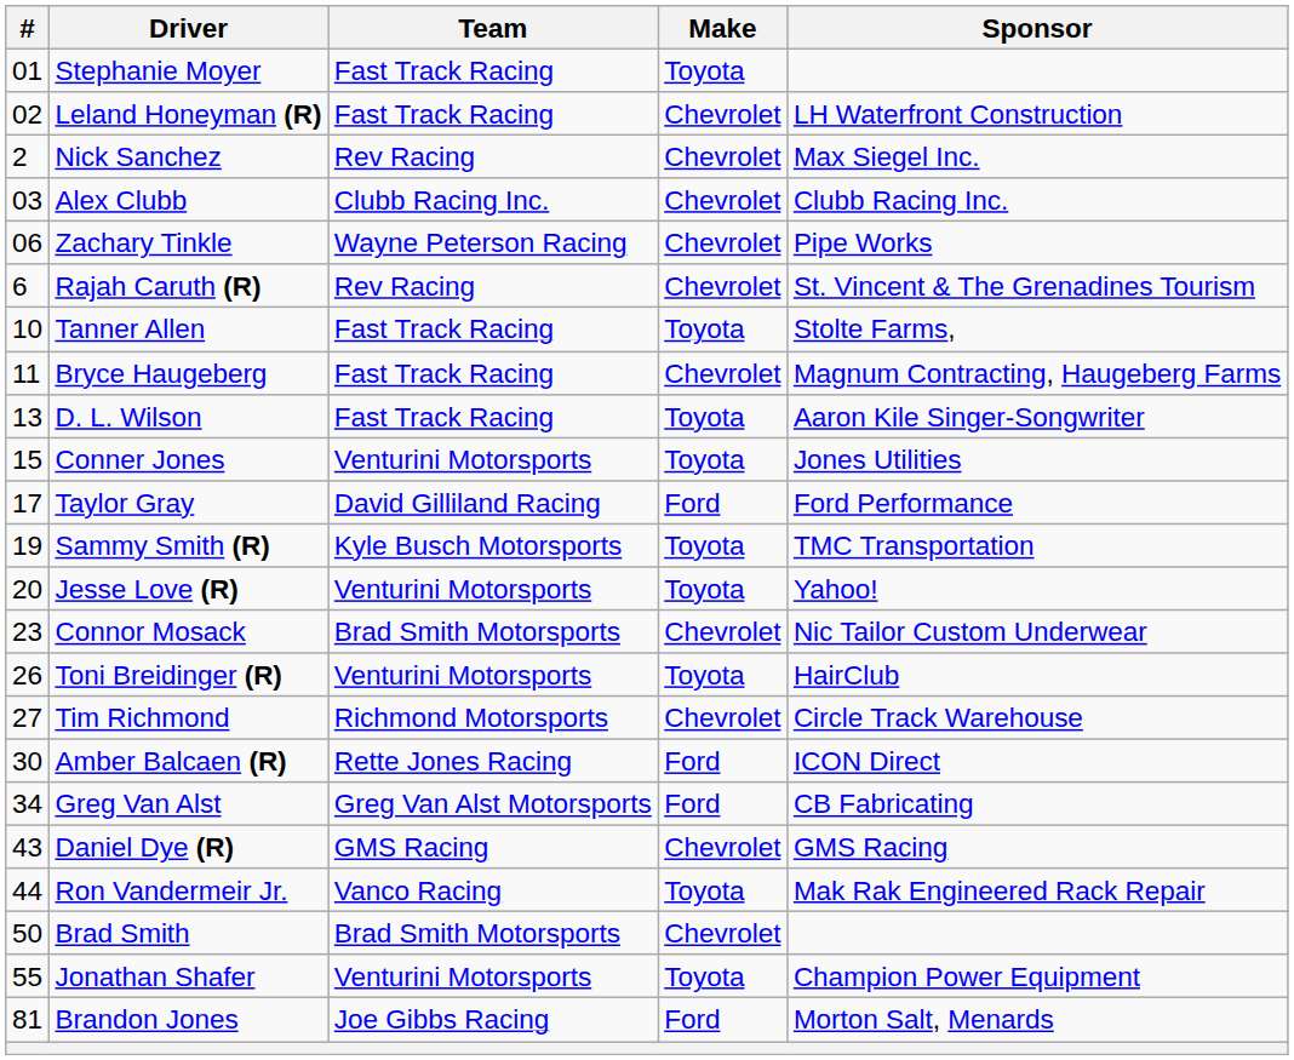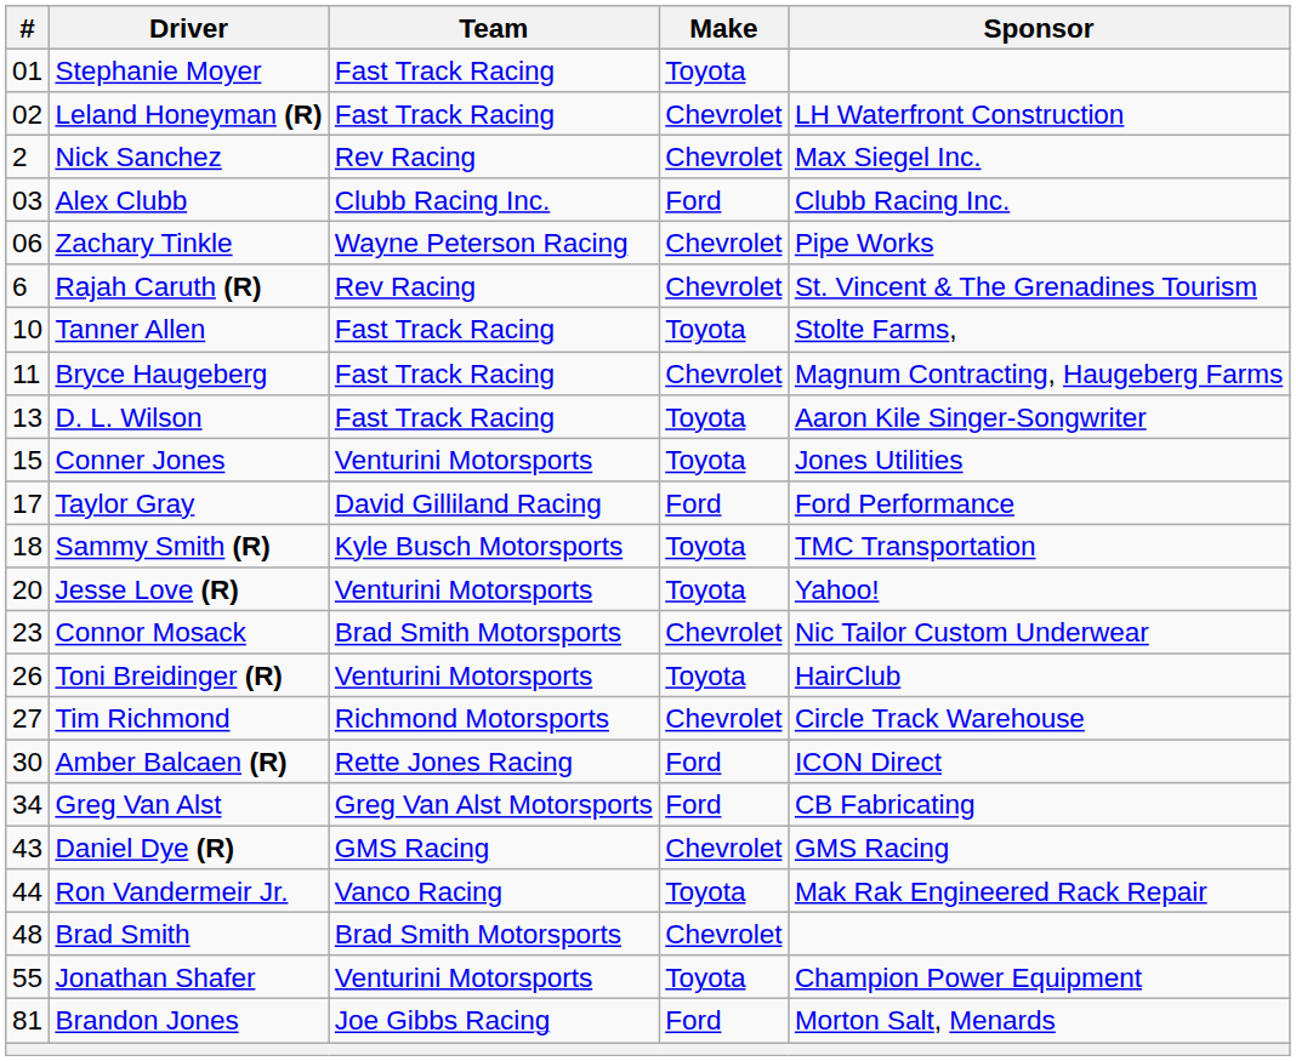Alex Clubb | Make: Chevrolet -> Ford
Sammy Smith (R) | #: 19 -> 18
Brad Smith | #: 50 -> 48
